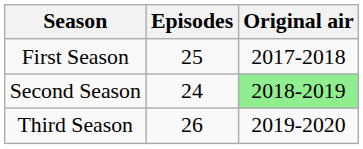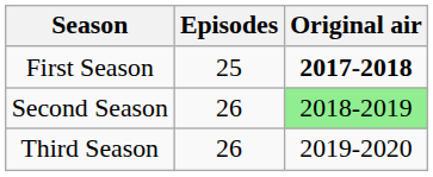First Season | Original air: normal -> bold
Second Season | Episodes: 24 -> 26
